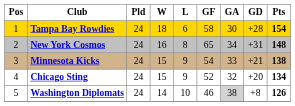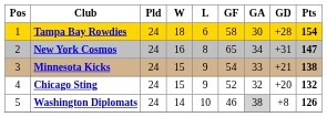New York Cosmos | Pts: 148 -> 147
Chicago Sting | Pts: 134 -> 132
